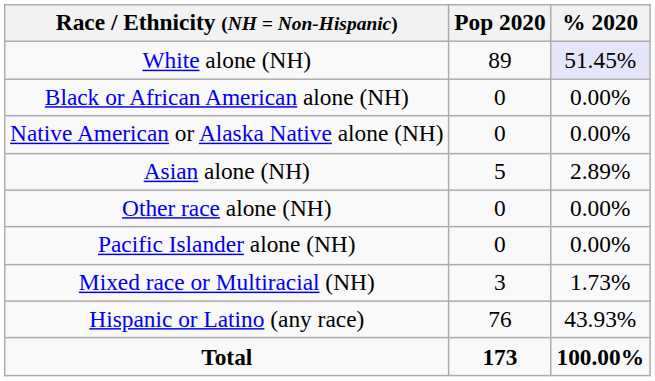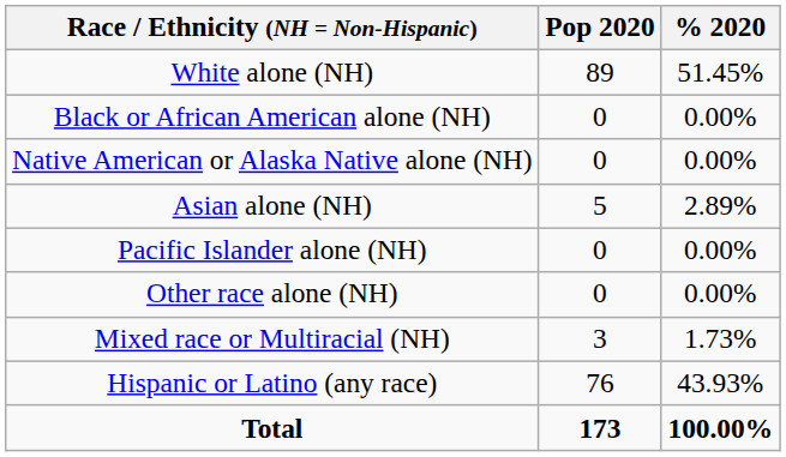White alone (NH) | % 2020: lavender background -> no background
rows swapped: Pacific Islander alone (NH) <-> Other race alone (NH)
